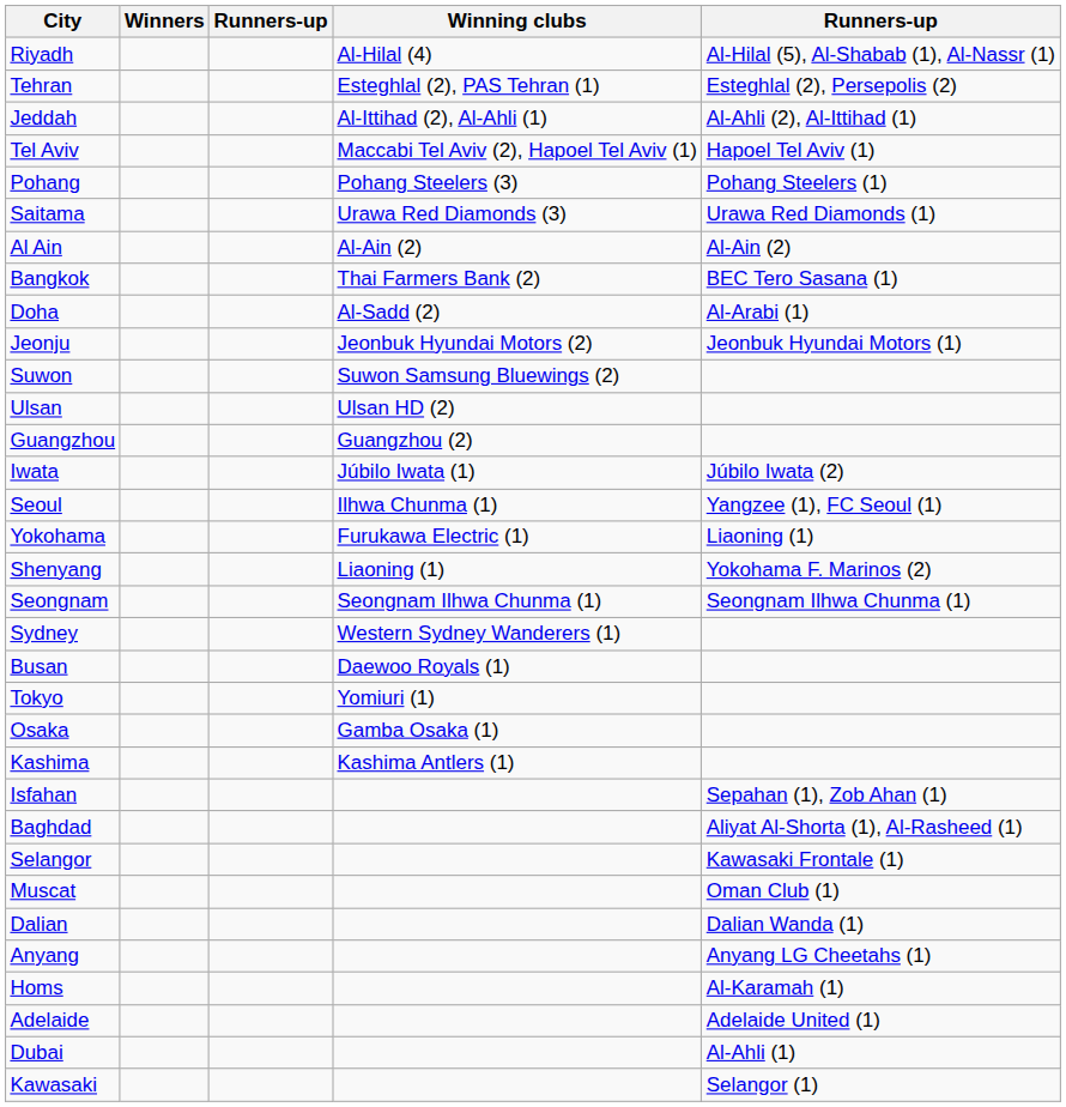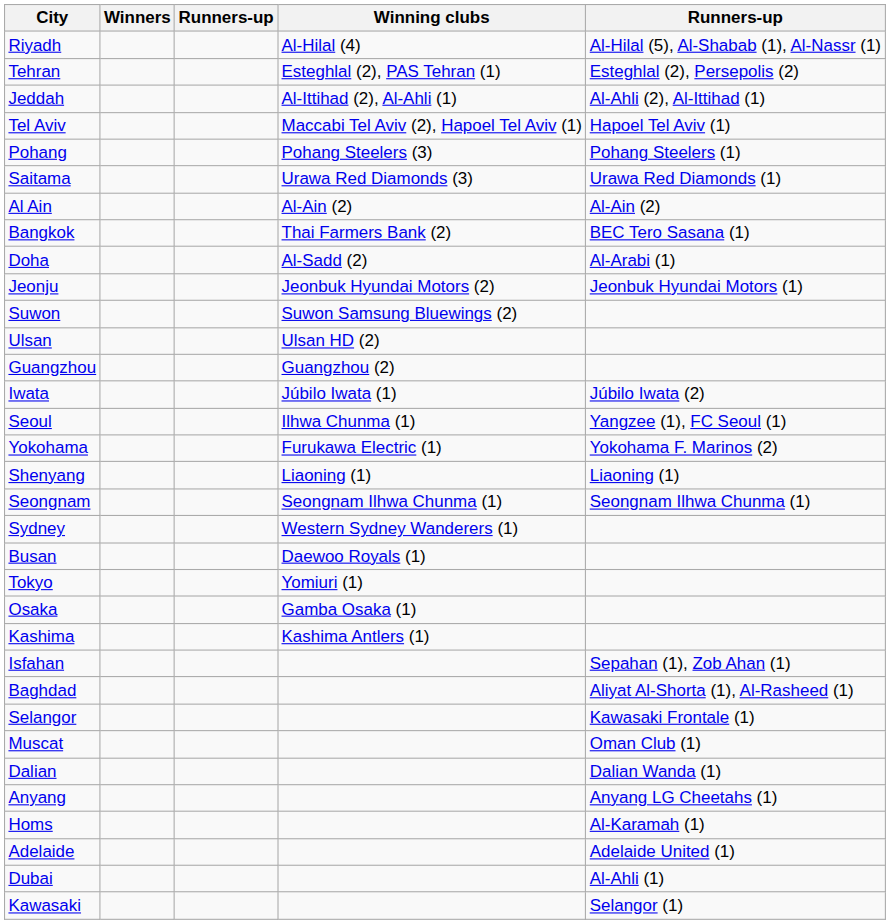Yokohama | column 5: Liaoning (1) -> Yokohama F. Marinos (2)
Shenyang | column 5: Yokohama F. Marinos (2) -> Liaoning (1)
